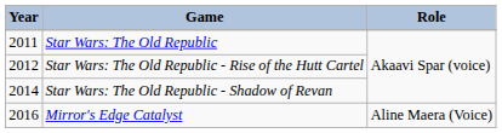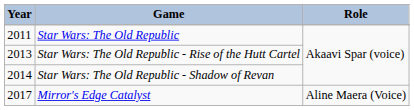Star Wars: The Old Republic - Rise of the Hutt Cartel | Year: 2012 -> 2013
Mirror's Edge Catalyst | Year: 2016 -> 2017
